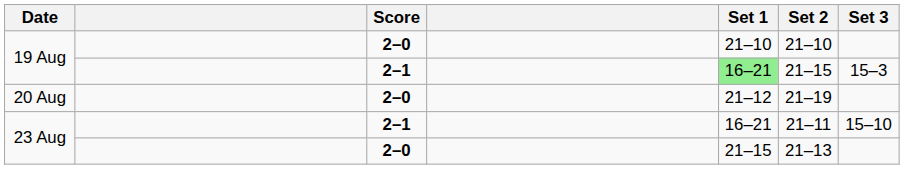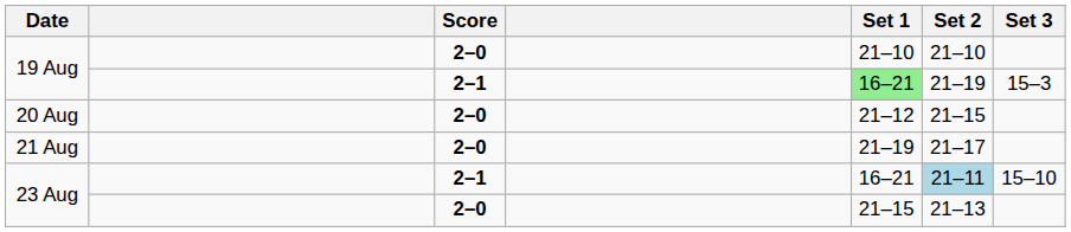19 Aug / 2–1 | Set 2: 21–15 -> 21–19
20 Aug | Set 2: 21–19 -> 21–15
+ row: 21 Aug | 2–0 | 21–19 | 21–17
23 Aug / 2–1 | Set 2: no background -> lightblue background
